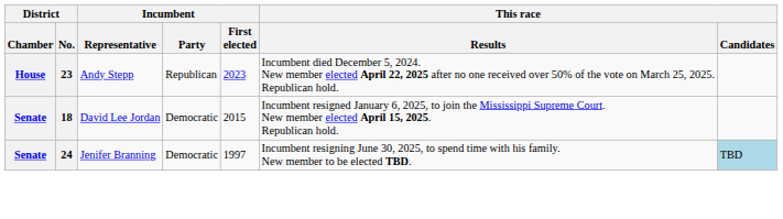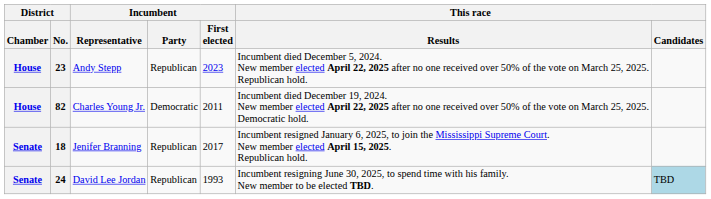+ row: House | 82 | Charles Young Jr. | Democratic | 2011 | Incumbent died December 19, 2024. New member elected April 22, 2025 after no one received over 50% of the vote on March 25, 2025. Democratic hold.
18 | Incumbent / Representative: David Lee Jordan -> Jenifer Branning
18 | Incumbent / Party: Democratic -> Republican
18 | Incumbent / First elected: 2015 -> 2017
24 | Incumbent / Representative: Jenifer Branning -> David Lee Jordan
24 | Incumbent / Party: Democratic -> Republican
24 | Incumbent / First elected: 1997 -> 1993
